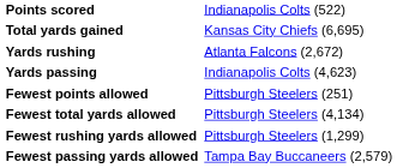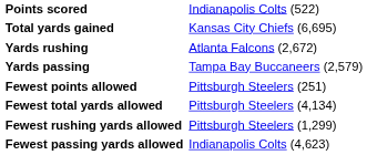Yards passing | column 2: Indianapolis Colts (4,623) -> Tampa Bay Buccaneers (2,579)
Fewest passing yards allowed | column 2: Tampa Bay Buccaneers (2,579) -> Indianapolis Colts (4,623)
